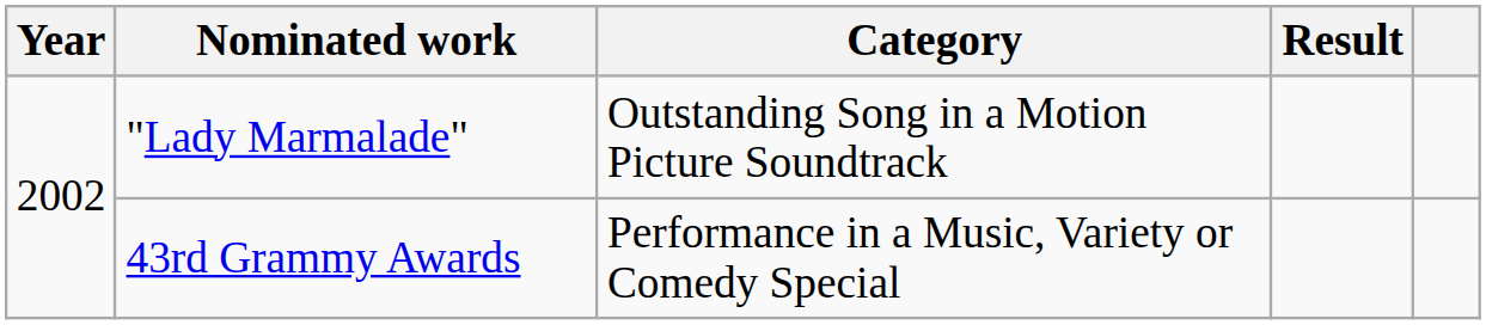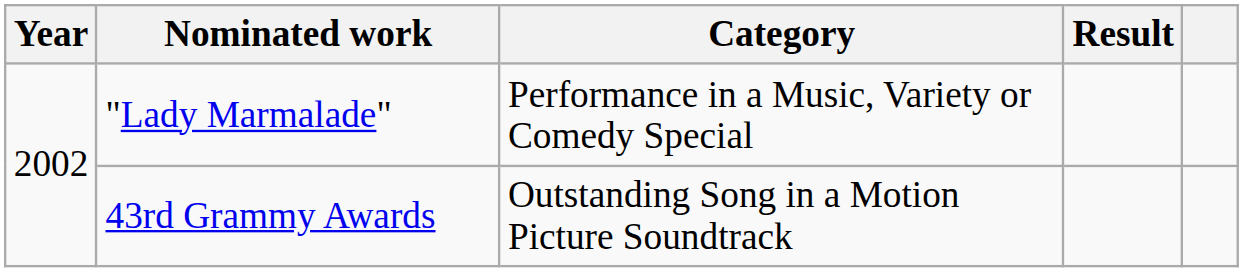"Lady Marmalade" | Category: Outstanding Song in a Motion Picture Soundtrack -> Performance in a Music, Variety or Comedy Special
43rd Grammy Awards | Category: Performance in a Music, Variety or Comedy Special -> Outstanding Song in a Motion Picture Soundtrack
